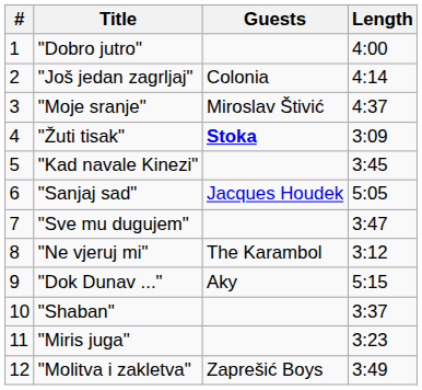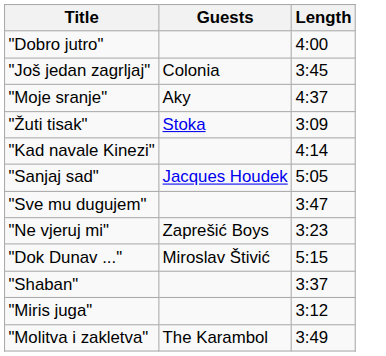- column: # | 1 | 2 | 3 | 4 | 5 | 6 | 7 | 8 | 9 | 10 | 11 | 12
"Još jedan zagrljaj" | Length: 4:14 -> 3:45
"Moje sranje" | Guests: Miroslav Štivić -> Aky
"Žuti tisak" | Guests: bold -> normal
"Kad navale Kinezi" | Length: 3:45 -> 4:14
"Ne vjeruj mi" | Guests: The Karambol -> Zaprešić Boys
"Ne vjeruj mi" | Length: 3:12 -> 3:23
"Dok Dunav ..." | Guests: Aky -> Miroslav Štivić
"Miris juga" | Length: 3:23 -> 3:12
"Molitva i zakletva" | Guests: Zaprešić Boys -> The Karambol
